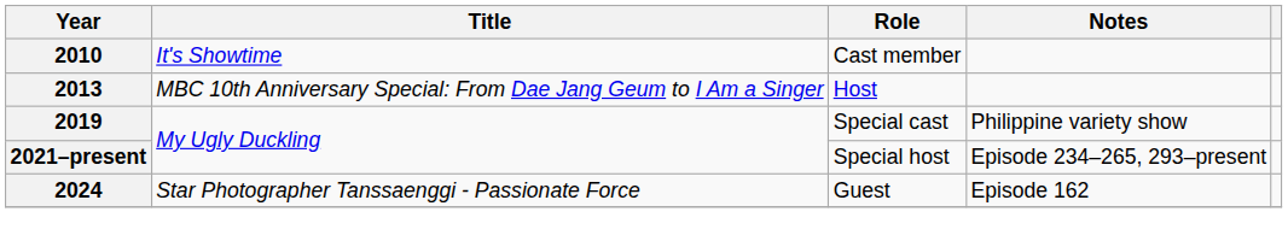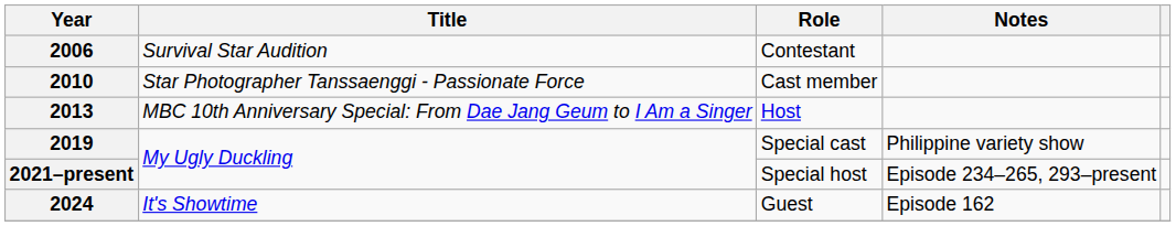+ row: 2006 | Survival Star Audition | Contestant
2010 | Title: It's Showtime -> Star Photographer Tanssaenggi - Passionate Force
2024 | Title: Star Photographer Tanssaenggi - Passionate Force -> It's Showtime
